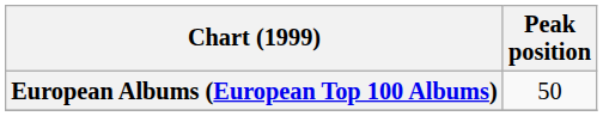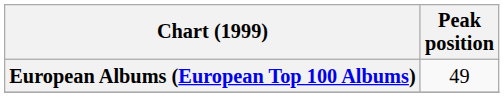European Albums (European Top 100 Albums) | Peak position: 50 -> 49
